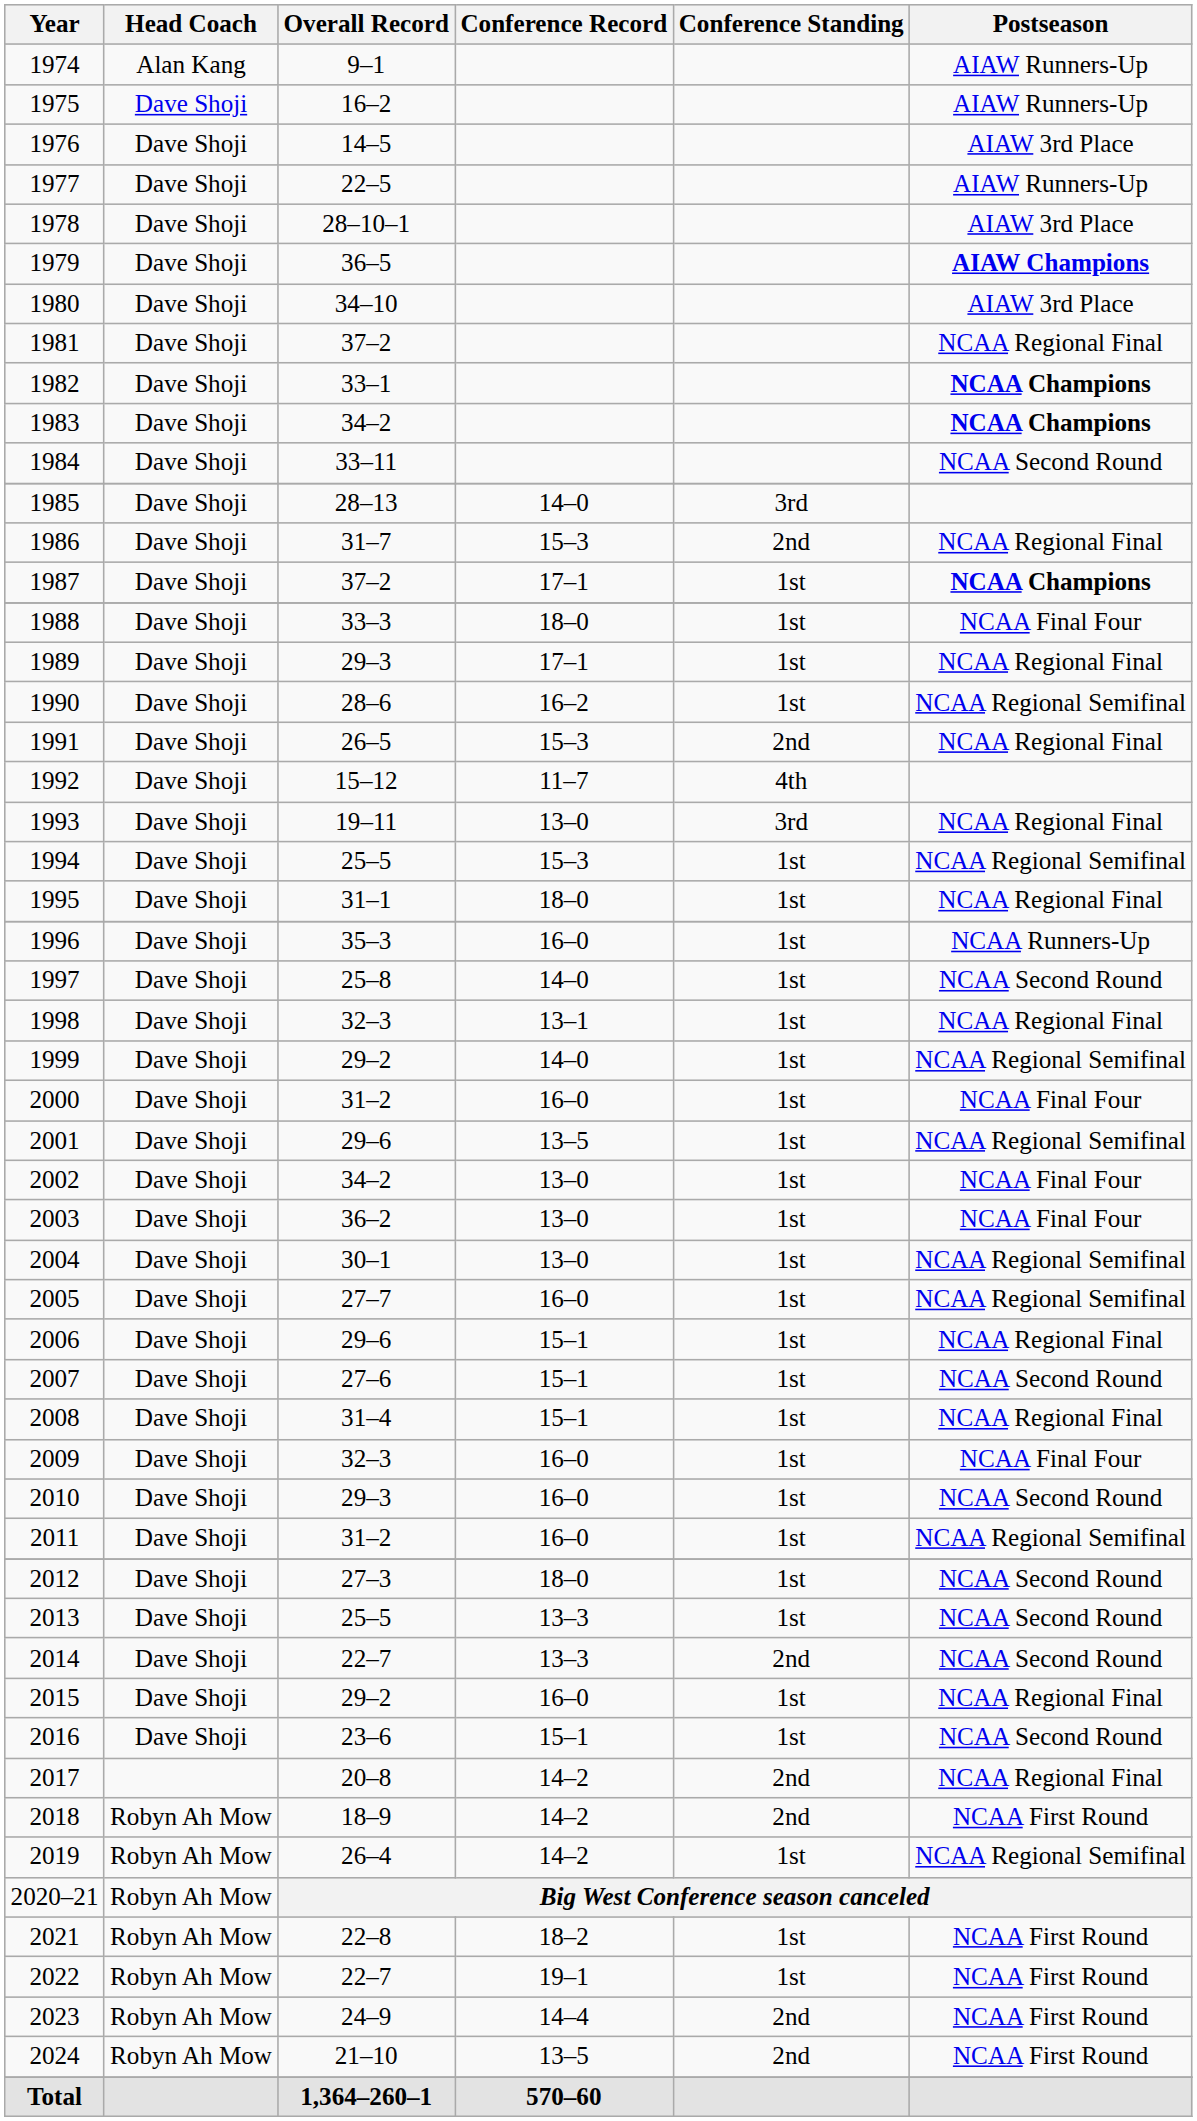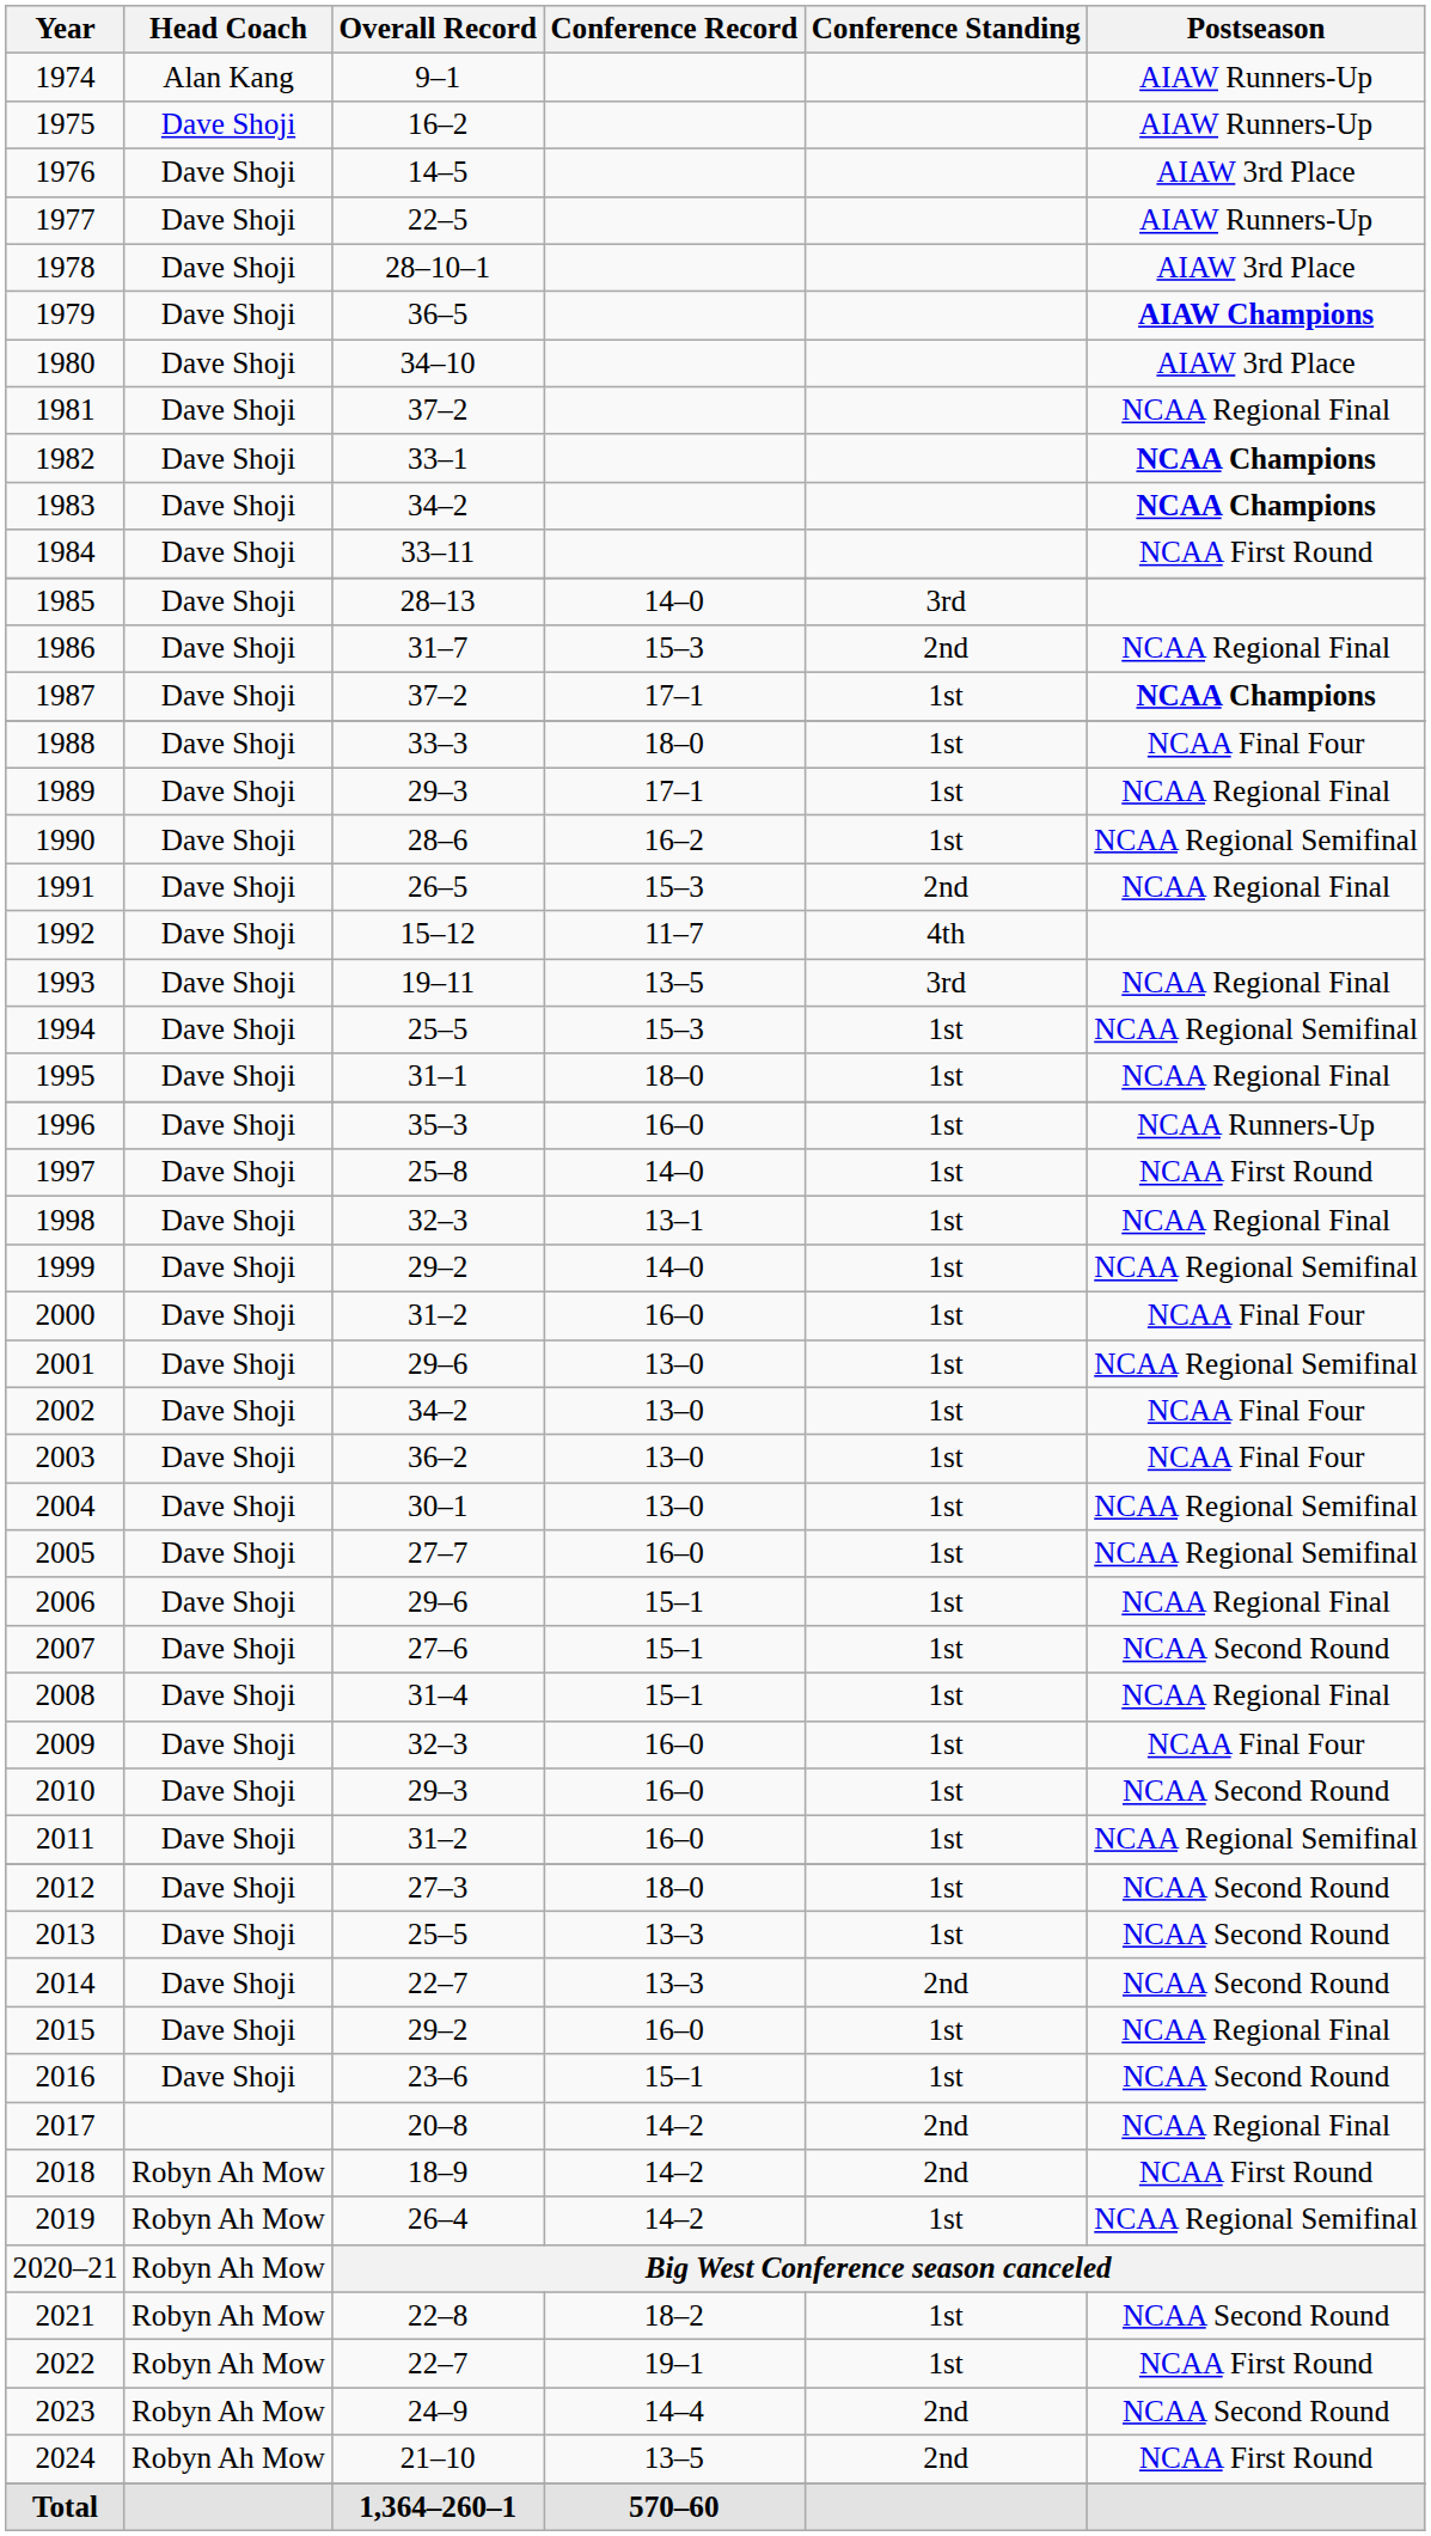1984 | Postseason: NCAA Second Round -> NCAA First Round
1993 | Conference Record: 13–0 -> 13–5
1997 | Postseason: NCAA Second Round -> NCAA First Round
2001 | Conference Record: 13–5 -> 13–0
2021 | Postseason: NCAA First Round -> NCAA Second Round
2023 | Postseason: NCAA First Round -> NCAA Second Round
